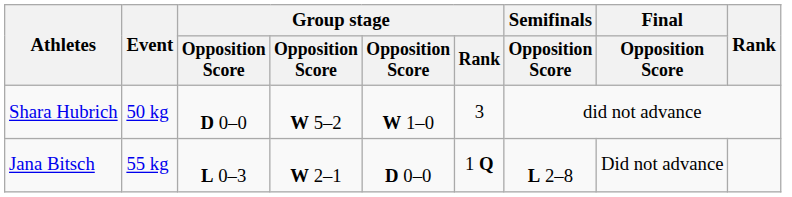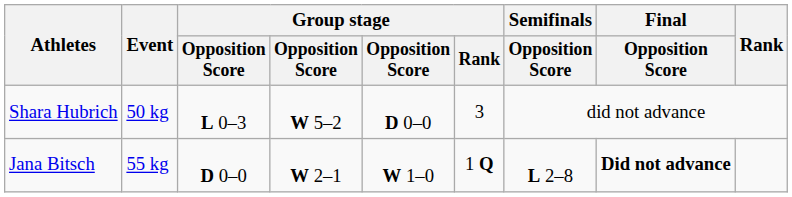Shara Hubrich | column 3: D 0–0 -> L 0–3
Shara Hubrich | column 5: W 1–0 -> D 0–0
Jana Bitsch | column 3: L 0–3 -> D 0–0
Jana Bitsch | column 5: D 0–0 -> W 1–0
Jana Bitsch | Final / Opposition Score: normal -> bold
